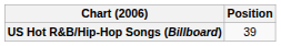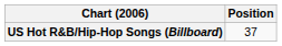US Hot R&B/Hip-Hop Songs (Billboard) | Position: 39 -> 37
